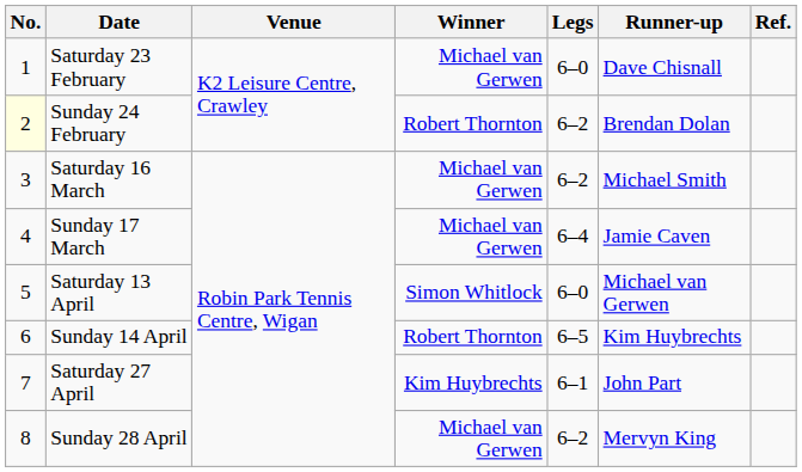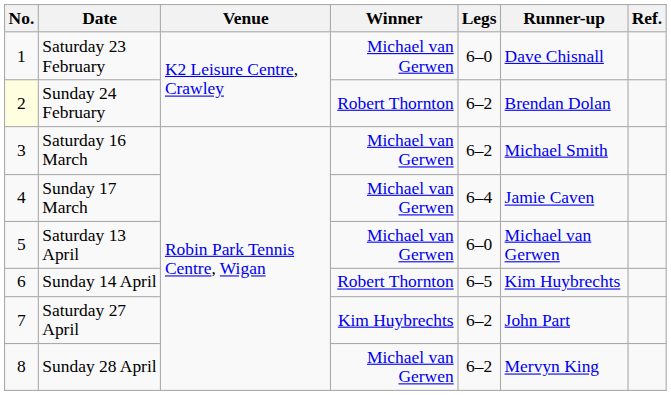Saturday 13 April | Winner: Simon Whitlock -> Michael van Gerwen
Saturday 27 April | Legs: 6–1 -> 6–2
